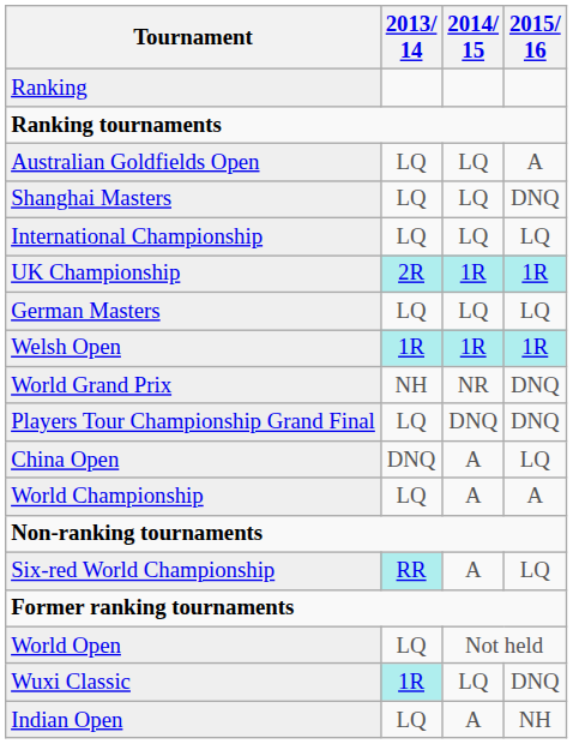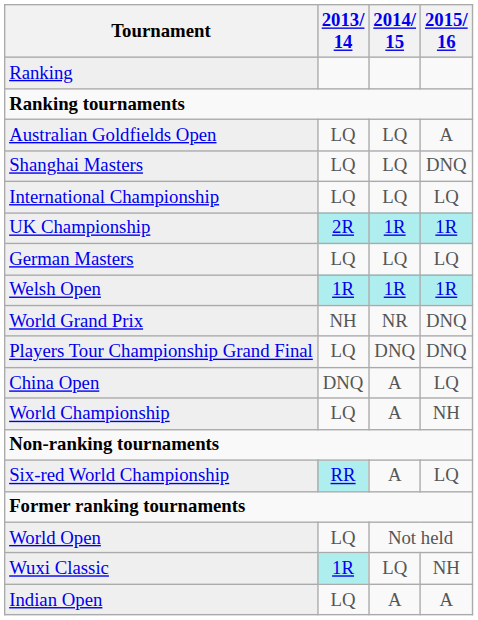World Championship | 2015/ 16: A -> NH
Wuxi Classic | 2015/ 16: DNQ -> NH
Indian Open | 2015/ 16: NH -> A
